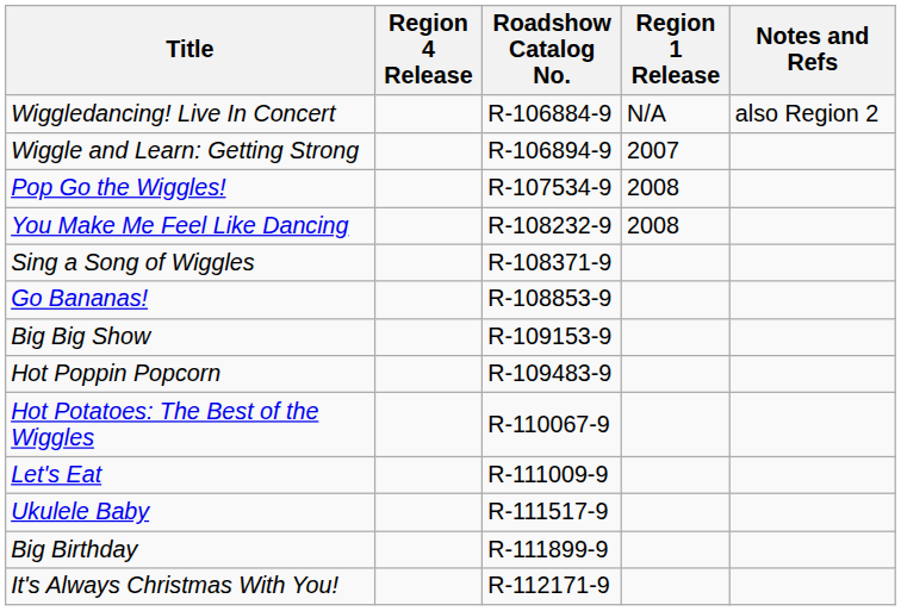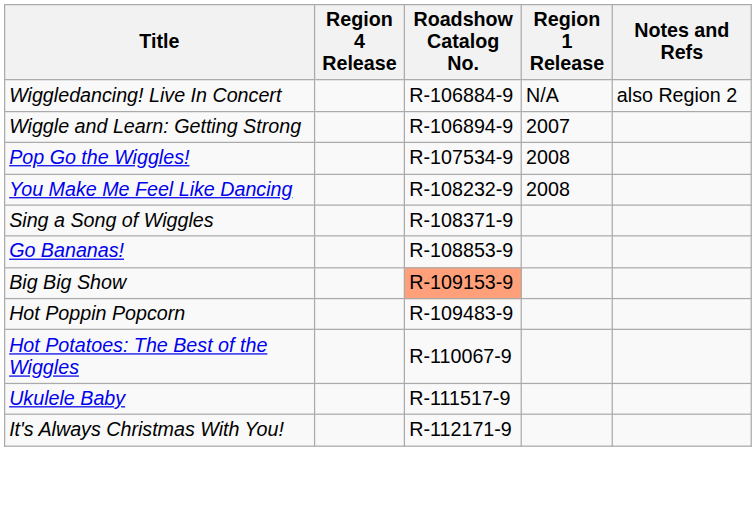Big Big Show | Roadshow Catalog No.: no background -> lightsalmon background
- row: Let's Eat | R-111009-9
- row: Big Birthday | R-111899-9
